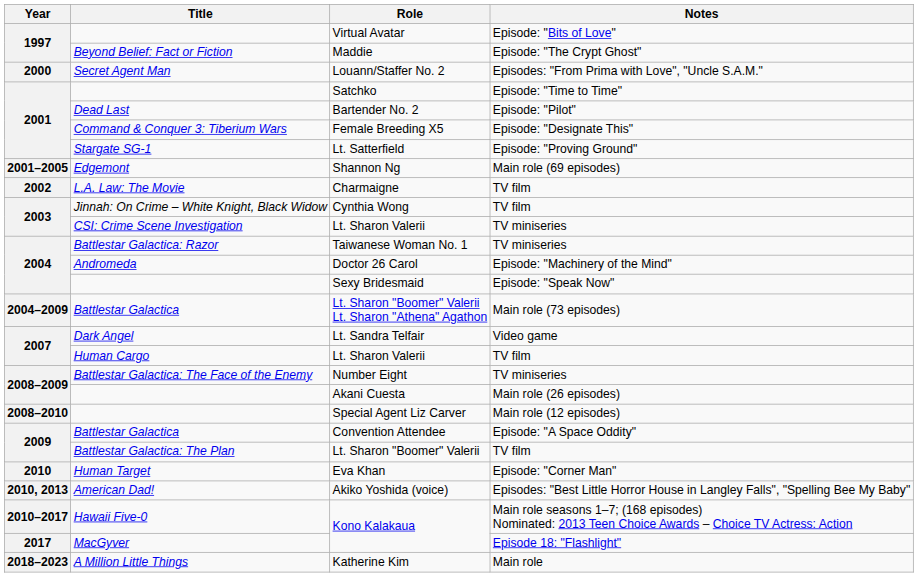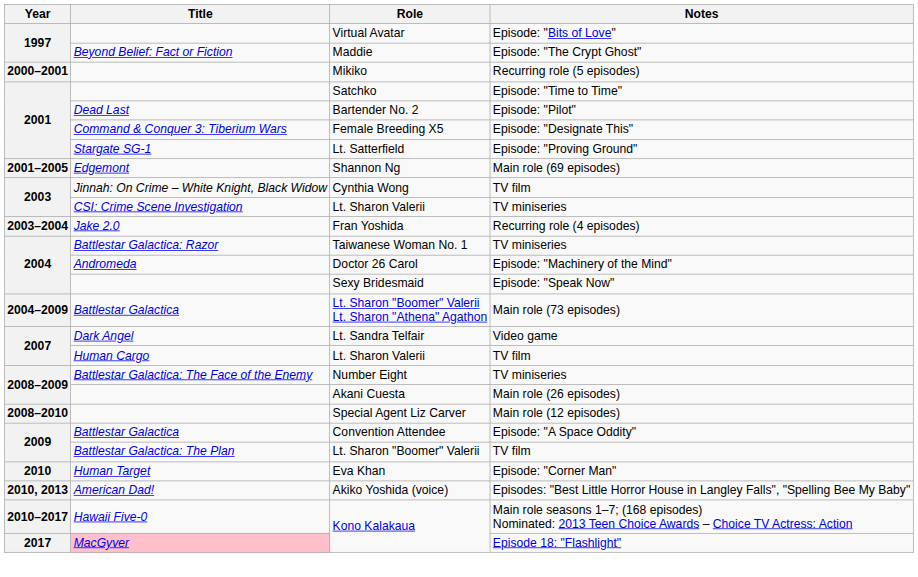- row: 2000 | Secret Agent Man | Louann/Staffer No. 2 | Episodes: "From Prima with Love", "Uncle S.A.M."
+ row: 2000–2001 | Mikiko | Recurring role (5 episodes)
- row: 2002 | L.A. Law: The Movie | Charmaigne | TV film
+ row: 2003–2004 | Jake 2.0 | Fran Yoshida | Recurring role (4 episodes)
Kono Kalakaua / Episode 18: "Flashlight" | Title: no background -> pink background
- row: 2018–2023 | A Million Little Things | Katherine Kim | Main role
